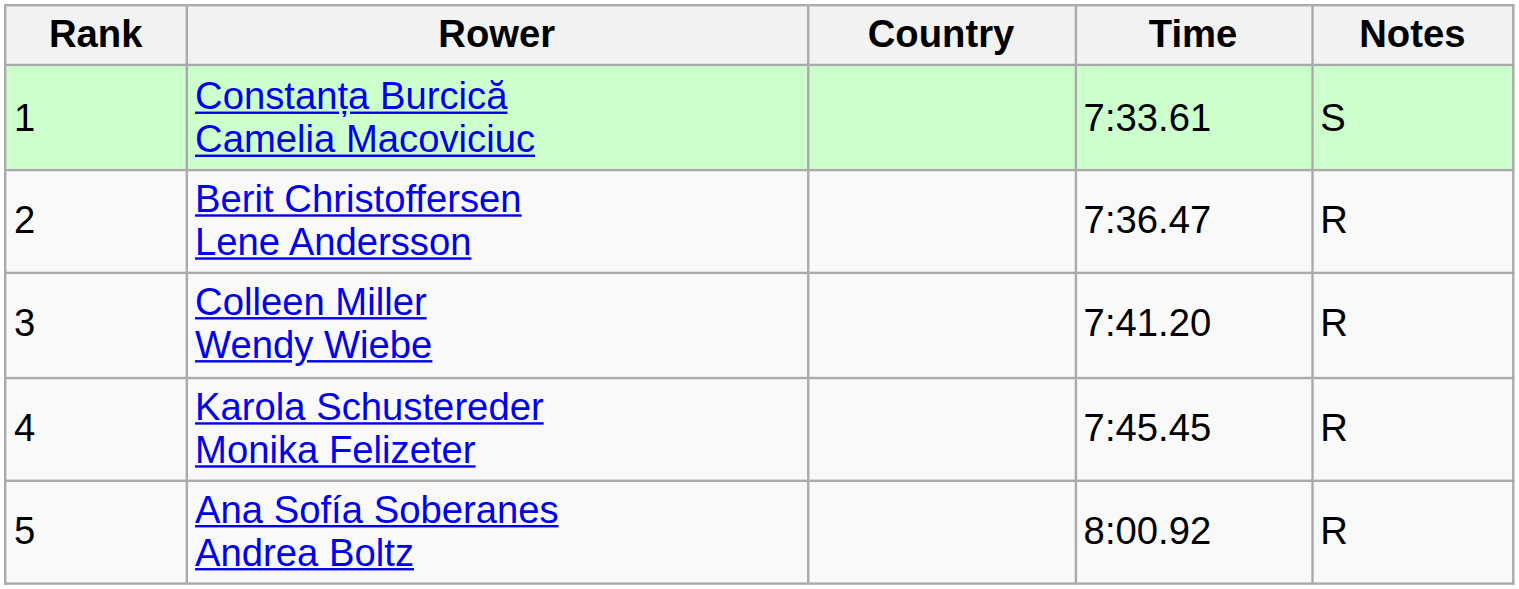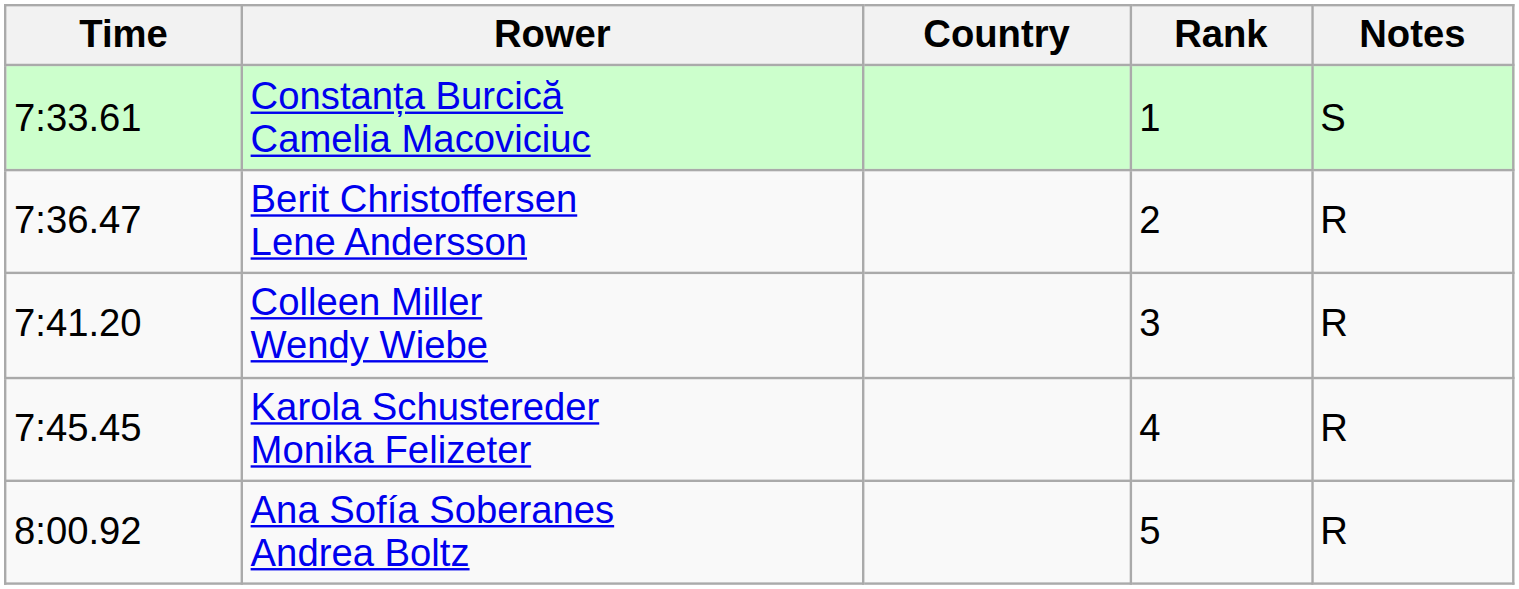columns swapped: Rank <-> Time
